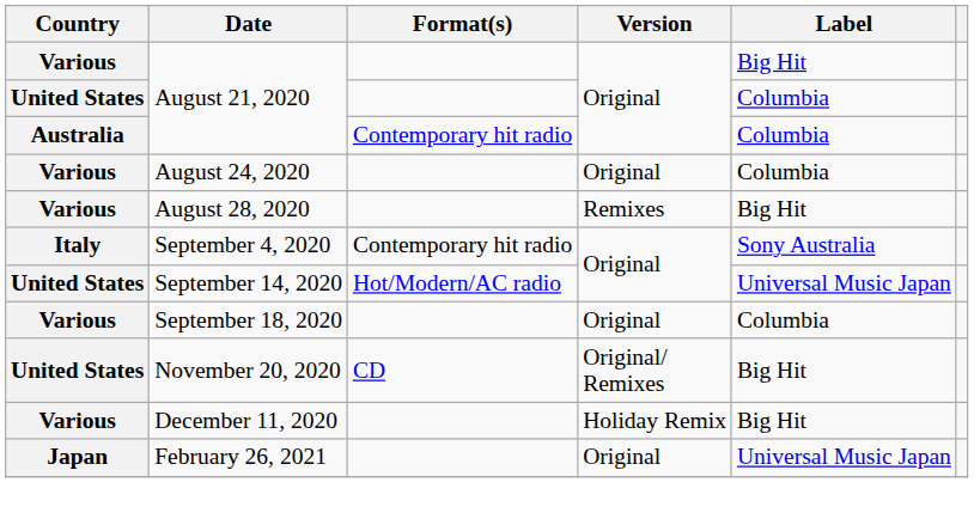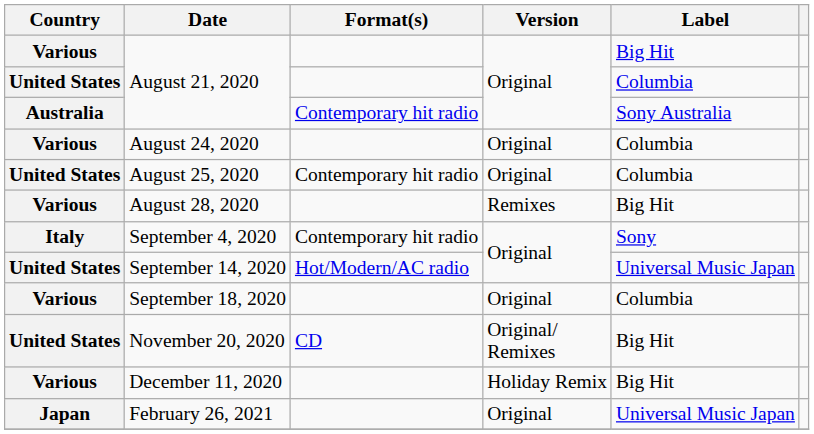Australia / August 21, 2020 | Label: Columbia -> Sony Australia
+ row: United States | August 25, 2020 | Contemporary hit radio | Original | Columbia
September 4, 2020 | Label: Sony Australia -> Sony
